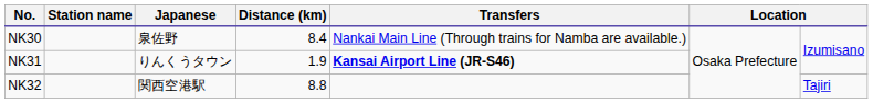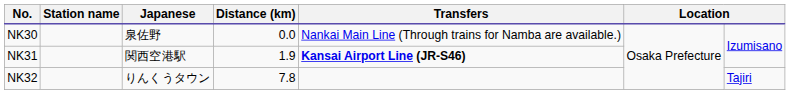NK30 | Distance (km): 8.4 -> 0.0
NK31 | Japanese: りんくうタウン -> 関西空港駅
NK32 | Japanese: 関西空港駅 -> りんくうタウン
NK32 | Distance (km): 8.8 -> 7.8
